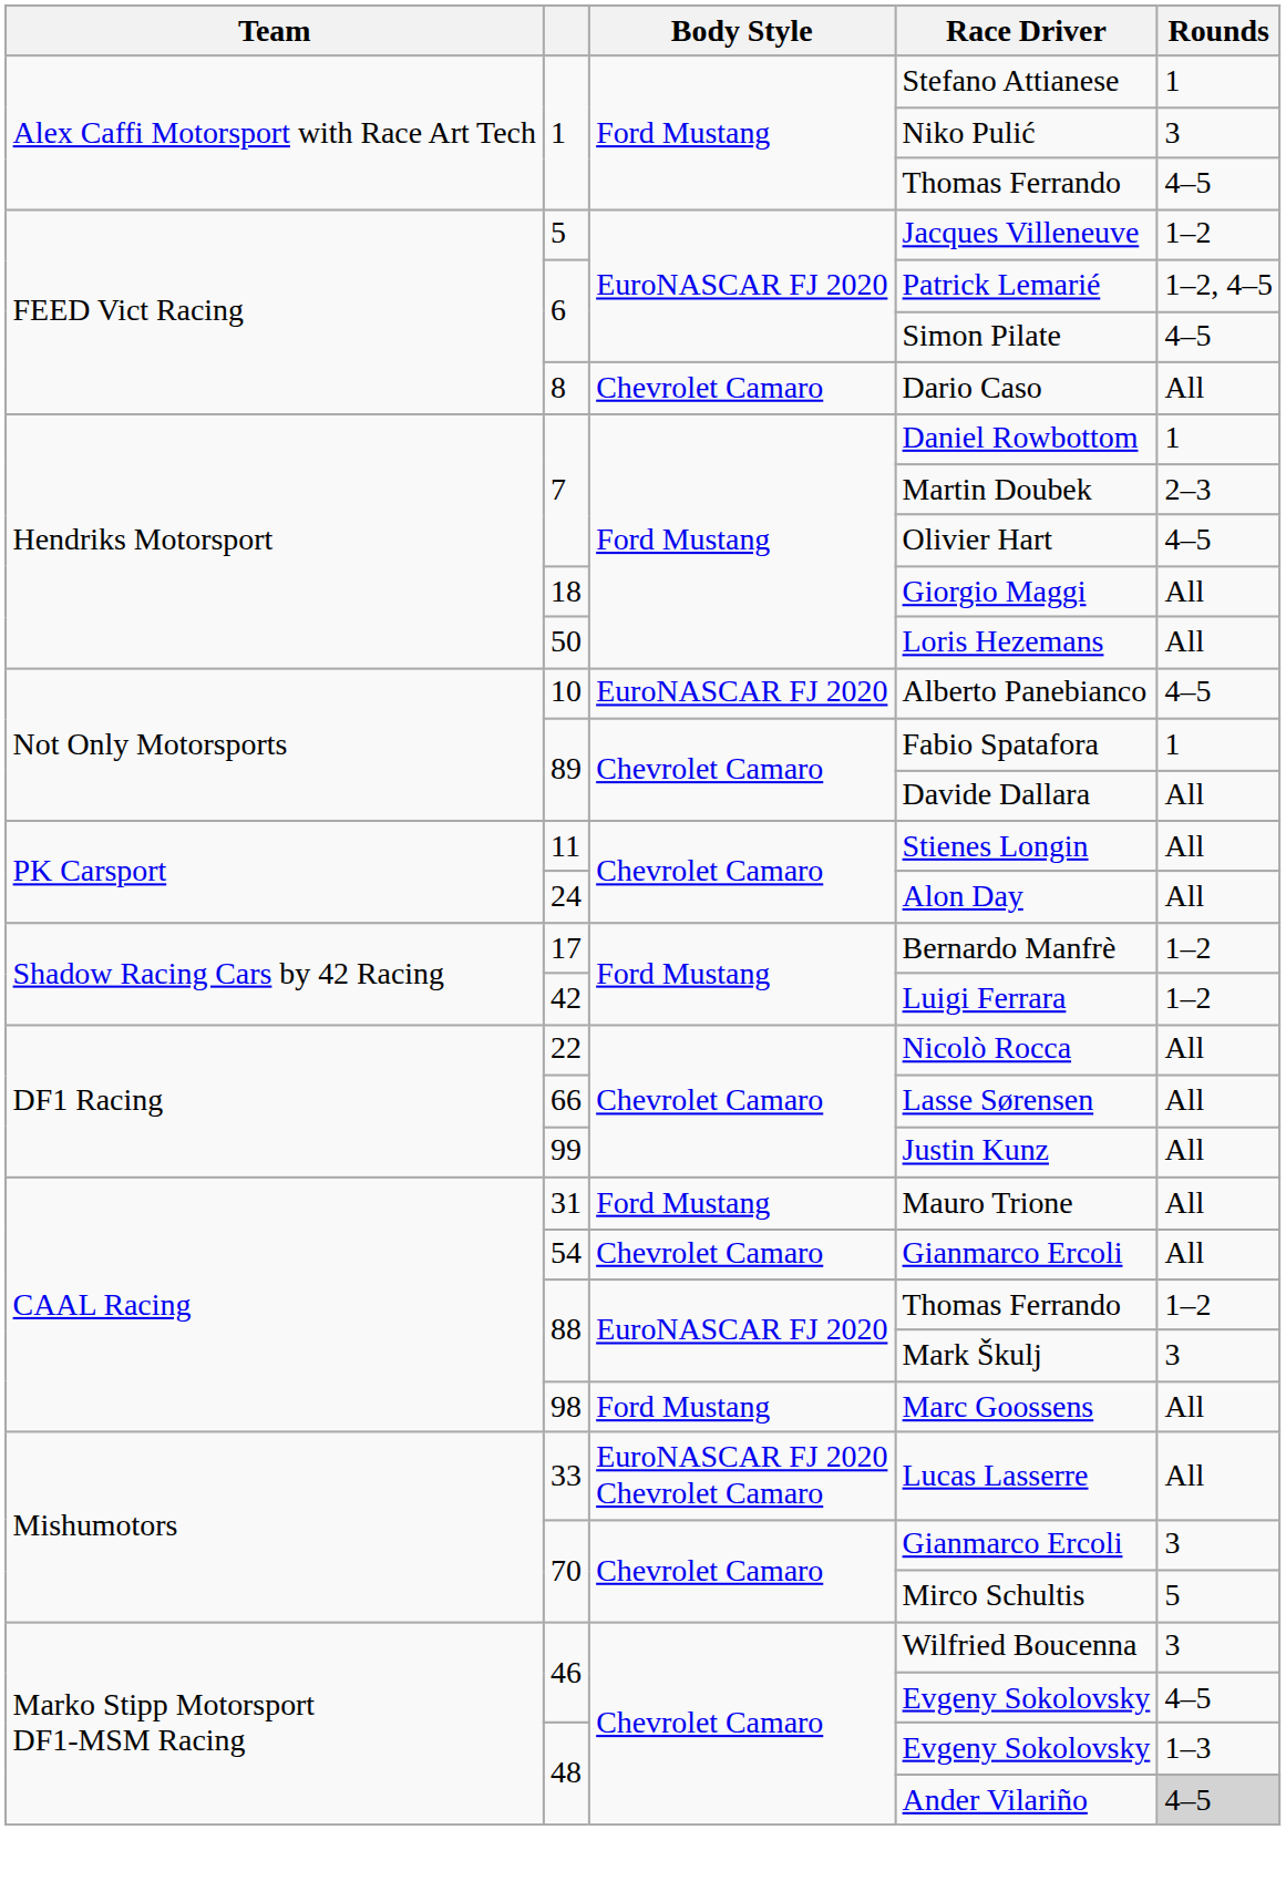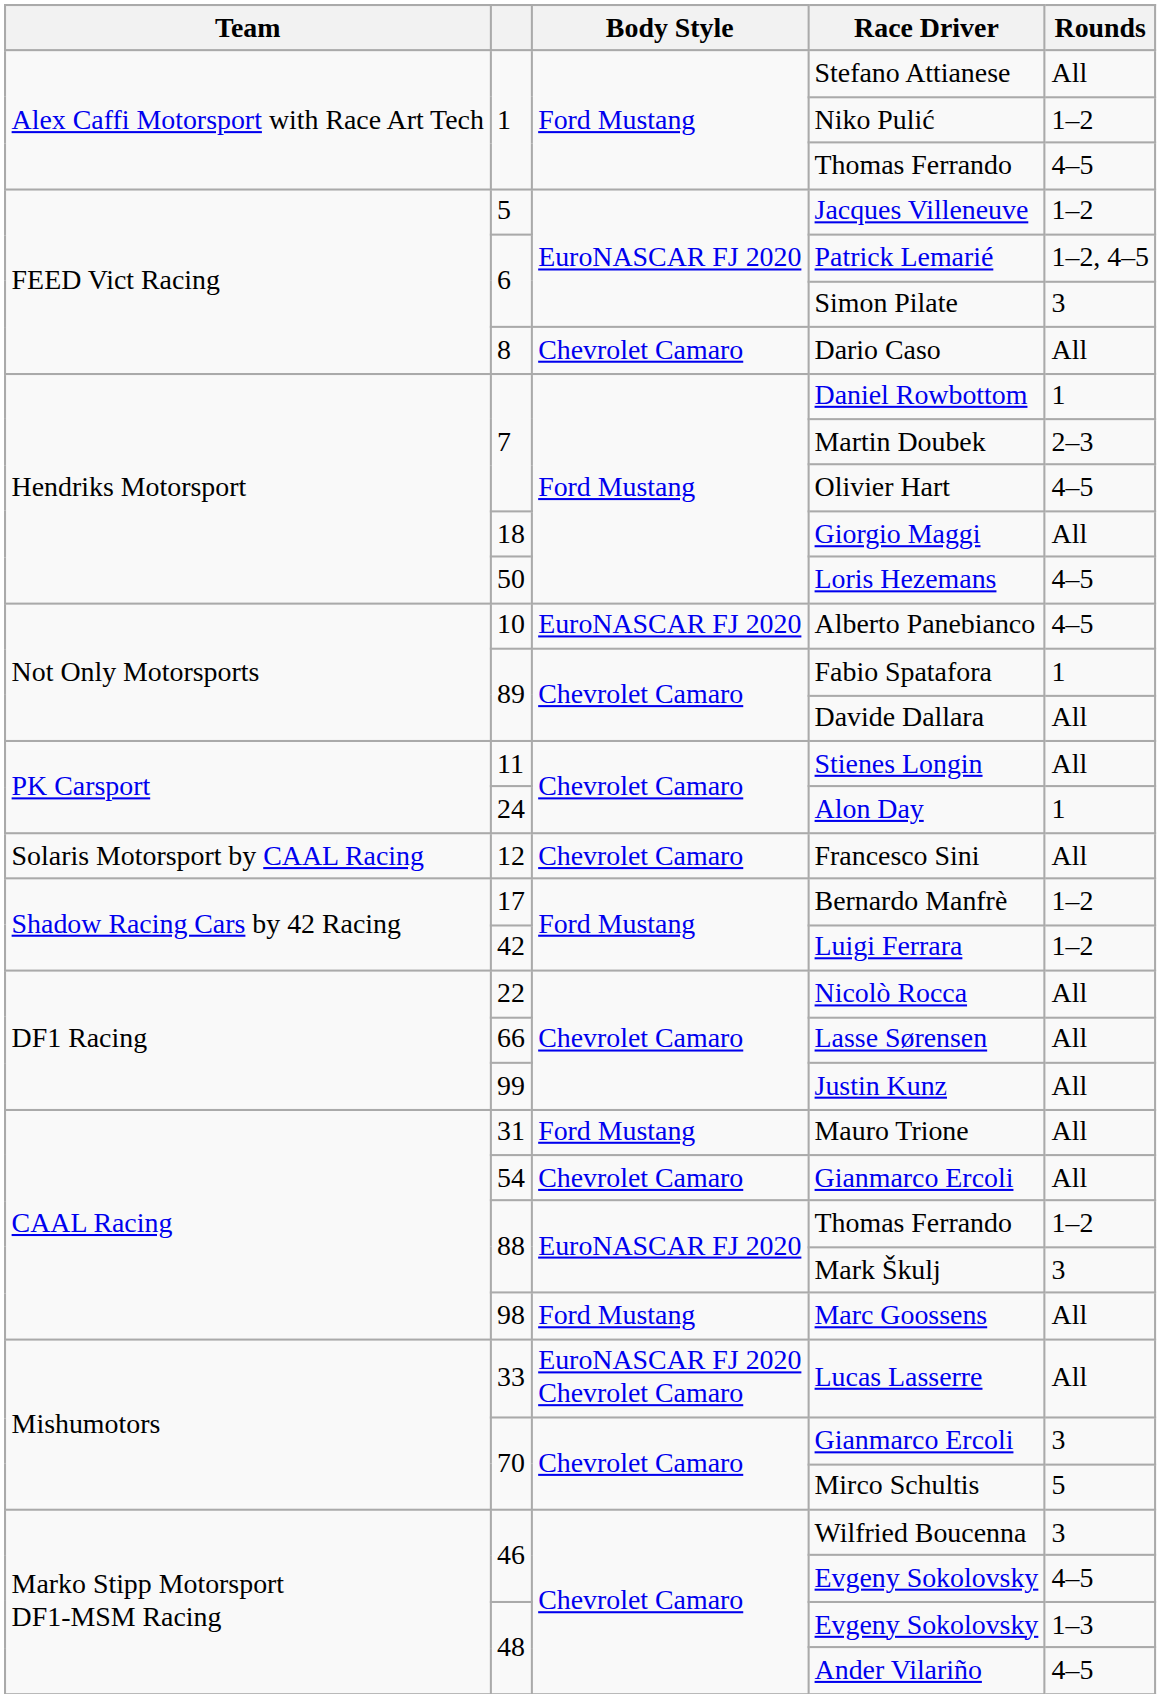Stefano Attianese | Rounds: 1 -> All
Niko Pulić | Rounds: 3 -> 1–2
Simon Pilate | Rounds: 4–5 -> 3
Loris Hezemans | Rounds: All -> 4–5
Alon Day | Rounds: All -> 1
+ row: Solaris Motorsport by CAAL Racing | 12 | Chevrolet Camaro | Francesco Sini | All
Ander Vilariño | Rounds: lightgrey background -> no background
